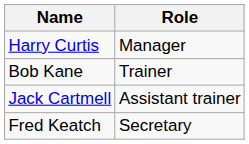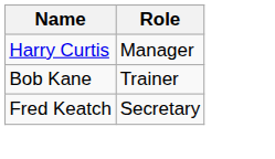- row: Jack Cartmell | Assistant trainer
